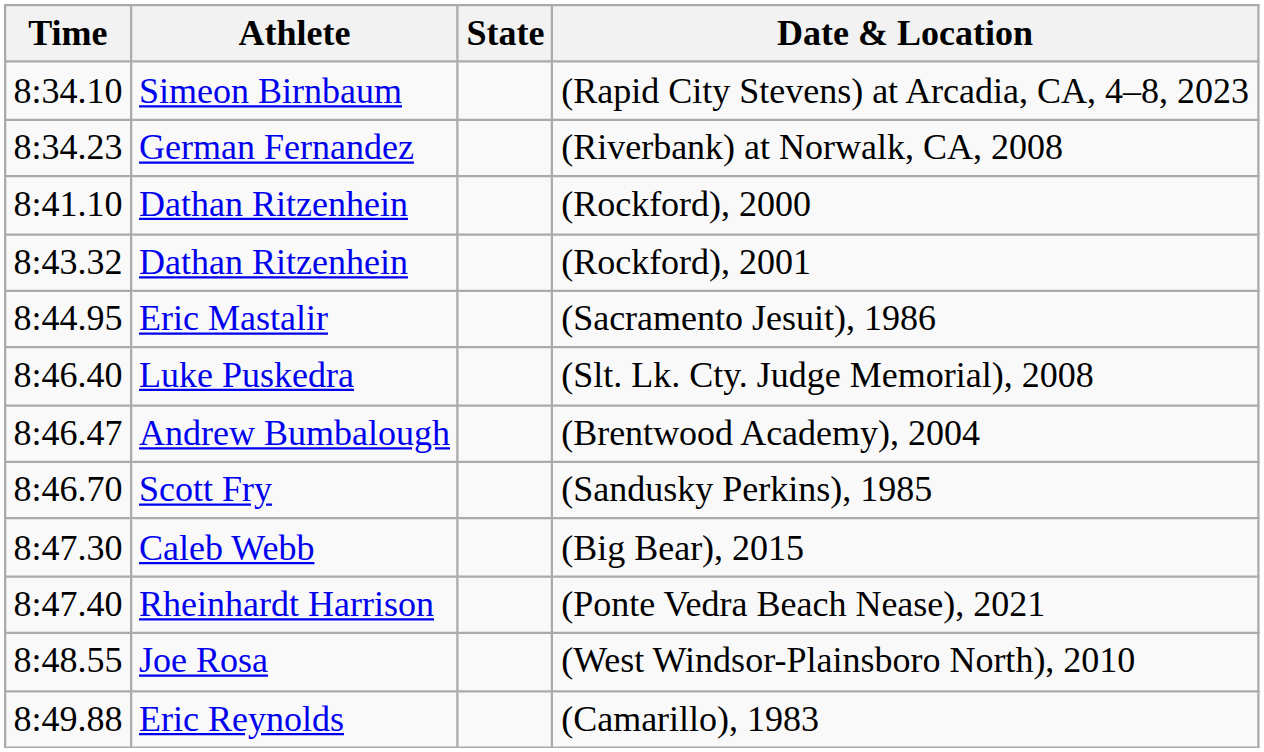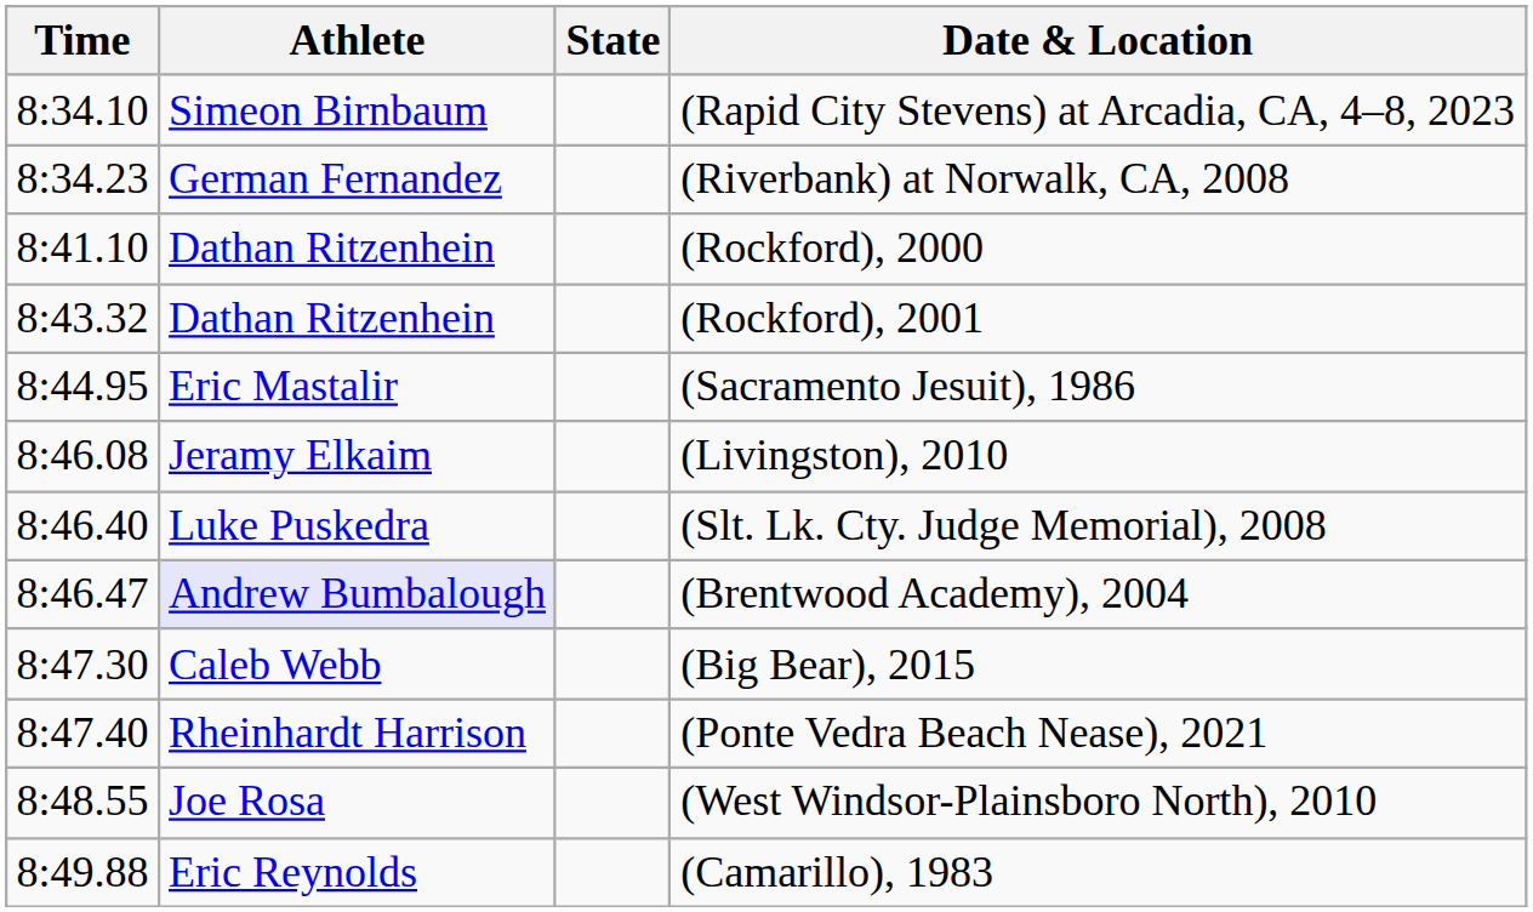+ row: 8:46.08 | Jeramy Elkaim | (Livingston), 2010
(Brentwood Academy), 2004 | Athlete: no background -> lavender background
- row: 8:46.70 | Scott Fry | (Sandusky Perkins), 1985
